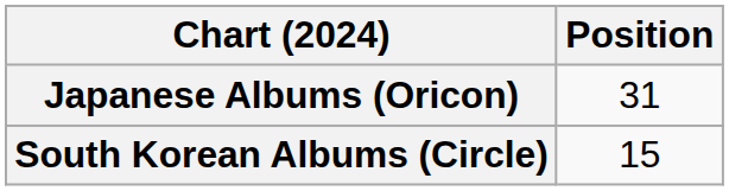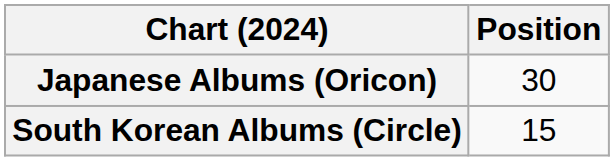Japanese Albums (Oricon) | Position: 31 -> 30
